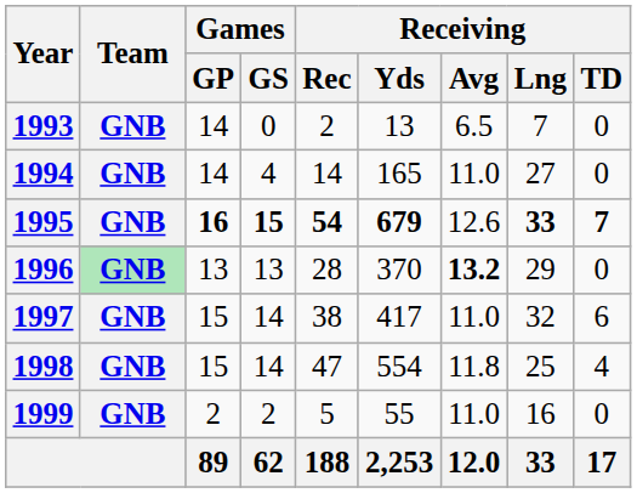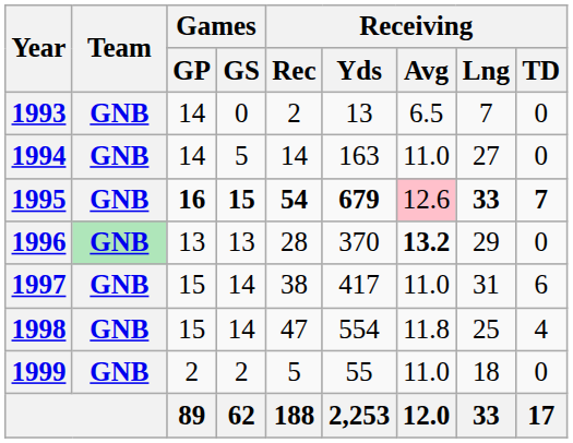1994 | Games / GS: 4 -> 5
1994 | Receiving / Yds: 165 -> 163
1995 | Receiving / Avg: no background -> pink background
1997 | Receiving / Lng: 32 -> 31
1999 | Receiving / Lng: 16 -> 18
